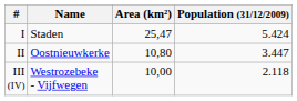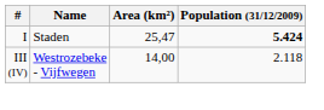I | Population (31/12/2009): normal -> bold
- row: II | Oostnieuwkerke | 10,80 | 3.447
III (IV) | Area (km²): 10,00 -> 14,00
